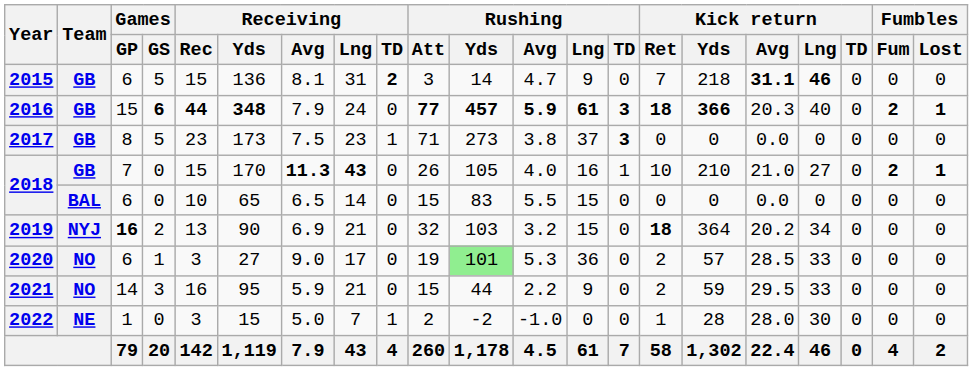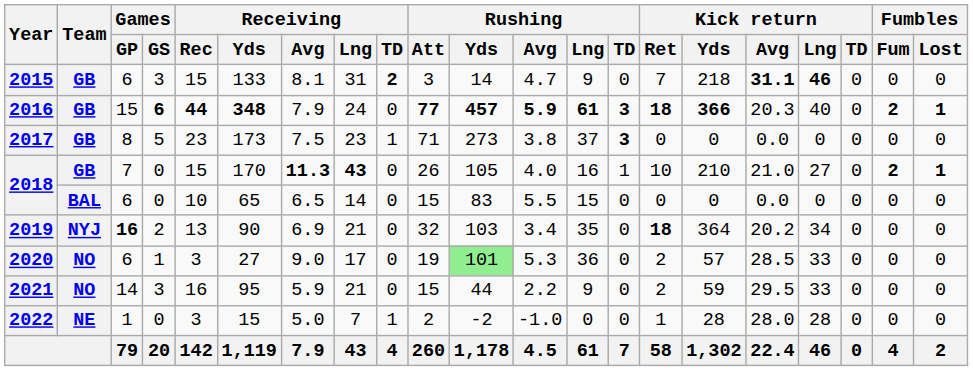2015 | Games / GS: 5 -> 3
2015 | Receiving / Yds: 136 -> 133
2019 | Rushing / Avg: 3.2 -> 3.4
2019 | Rushing / Lng: 15 -> 35
2022 | Kick return / Lng: 30 -> 28
